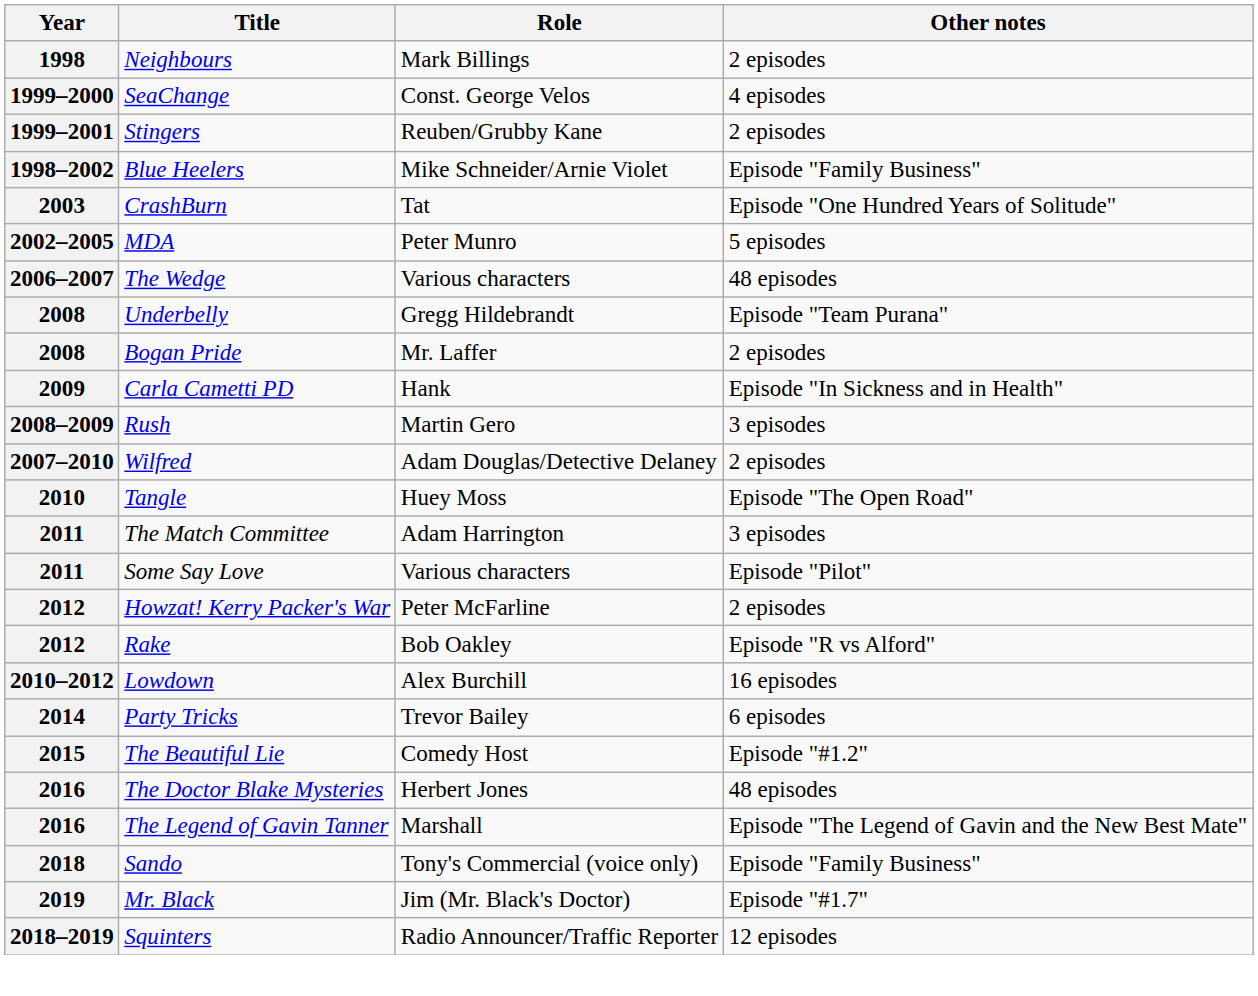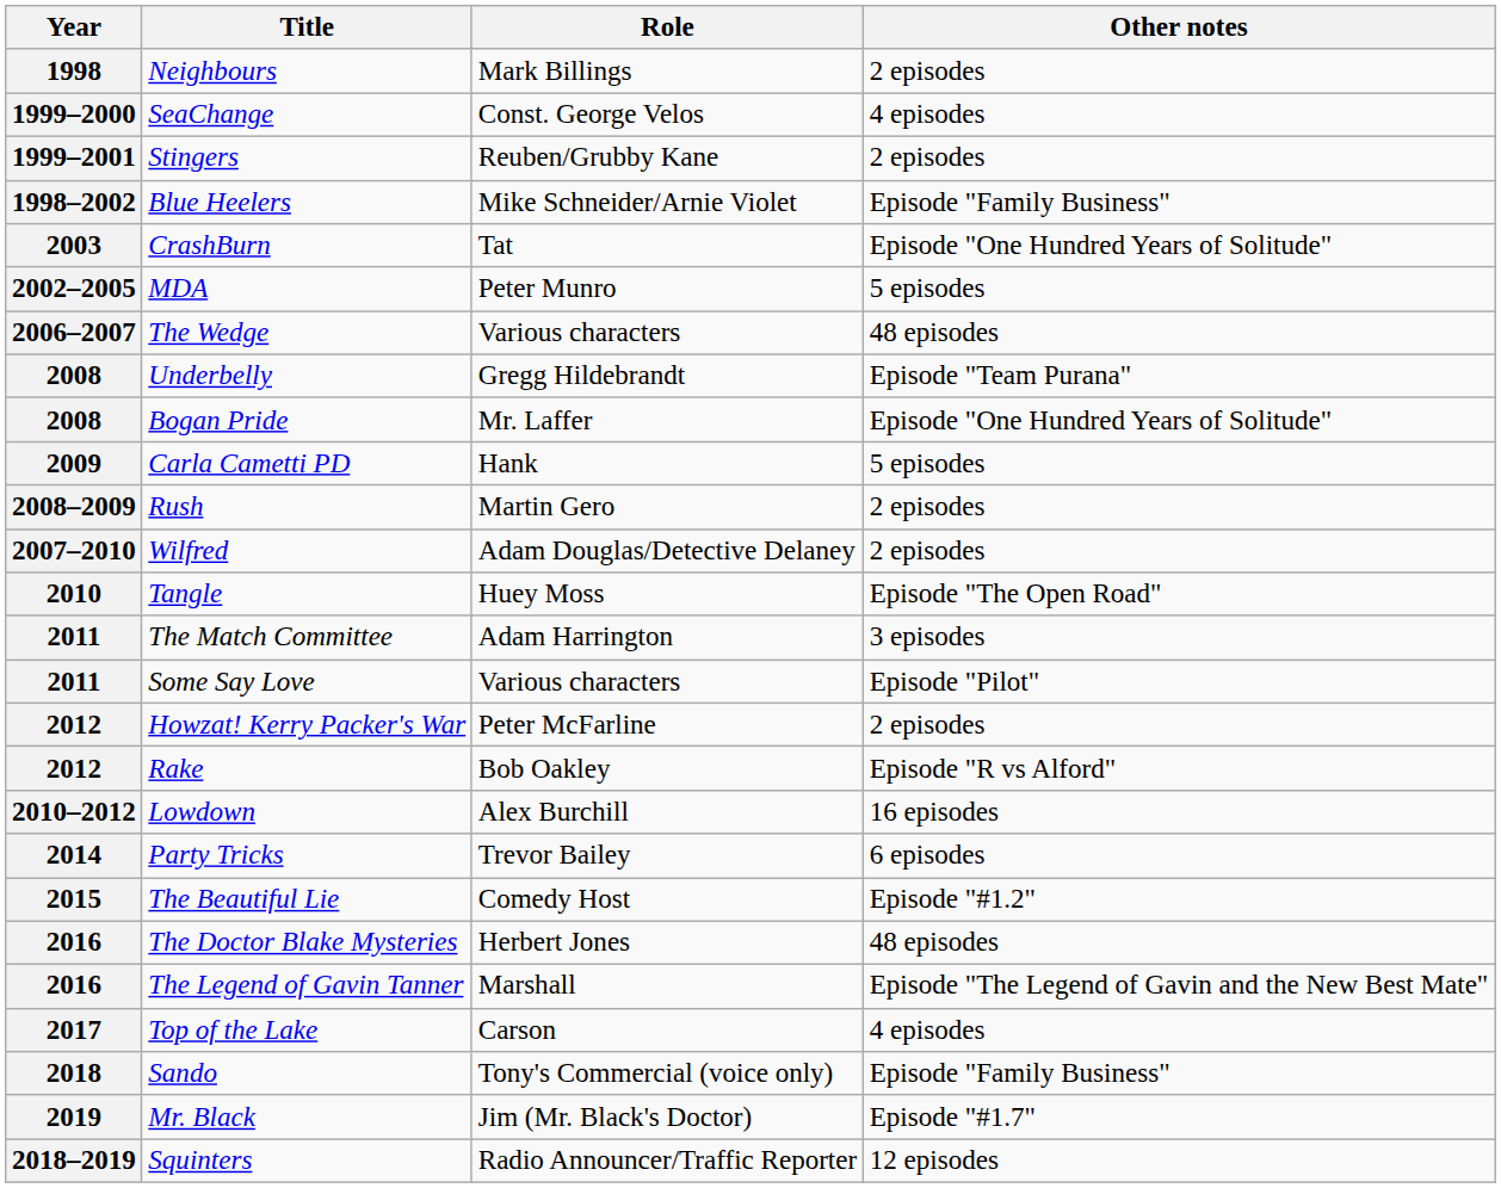Bogan Pride | Other notes: 2 episodes -> Episode "One Hundred Years of Solitude"
Carla Cametti PD | Other notes: Episode "In Sickness and in Health" -> 5 episodes
Rush | Other notes: 3 episodes -> 2 episodes
+ row: 2017 | Top of the Lake | Carson | 4 episodes
